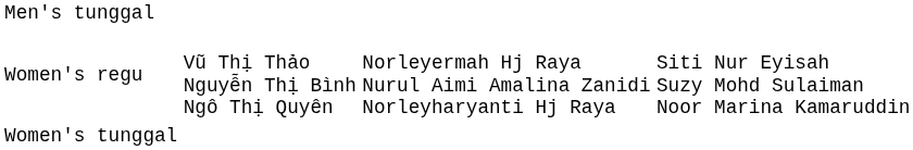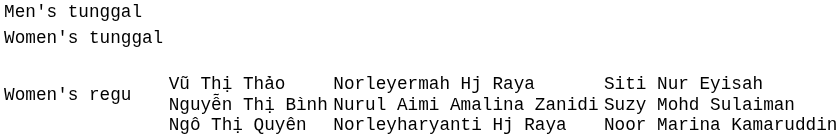rows swapped: Women's tunggal <-> Women's regu
